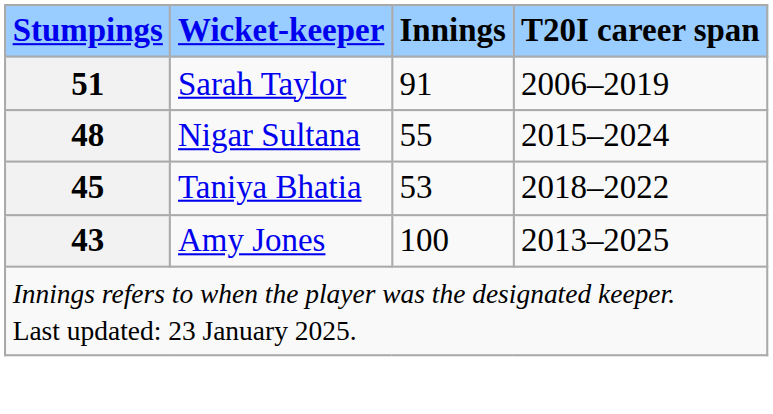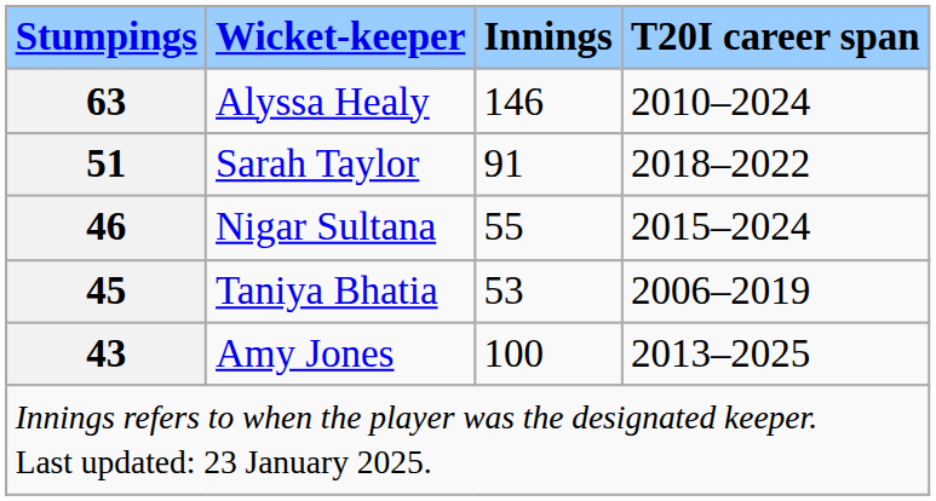+ row: 63 | Alyssa Healy | 146 | 2010–2024
Sarah Taylor | T20I career span: 2006–2019 -> 2018–2022
Nigar Sultana | Stumpings: 48 -> 46
Taniya Bhatia | T20I career span: 2018–2022 -> 2006–2019
